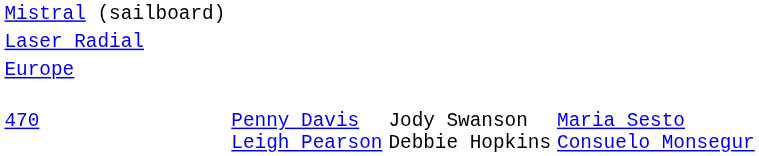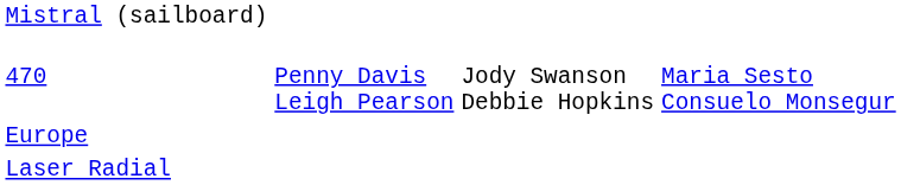rows swapped: Laser Radial <-> 470
